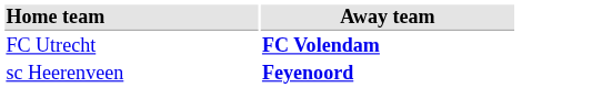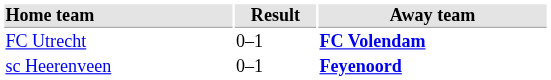+ column: Result | 0–1 | 0–1
